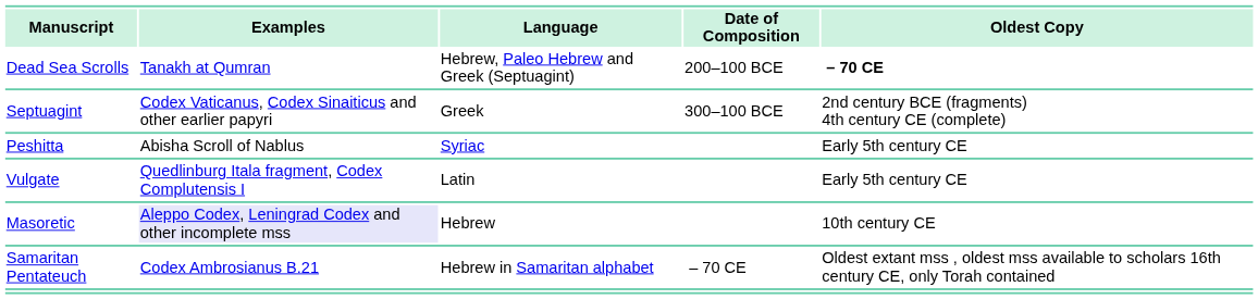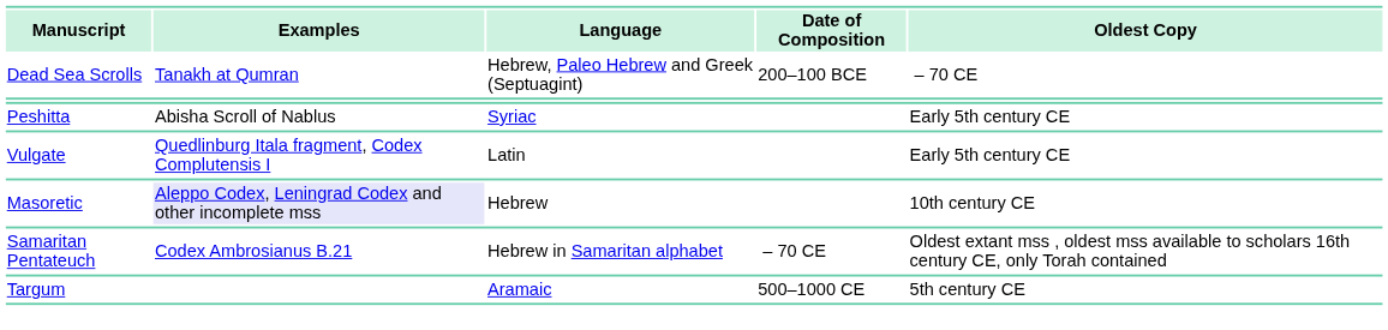Dead Sea Scrolls | column 5: bold -> normal
- row: Septuagint | Codex Vaticanus, Codex Sinaiticus and other earlier papyri | Greek | 300–100 BCE | 2nd century BCE (fragments) 4th century CE (complete)
+ row: Targum | Aramaic | 500–1000 CE | 5th century CE
